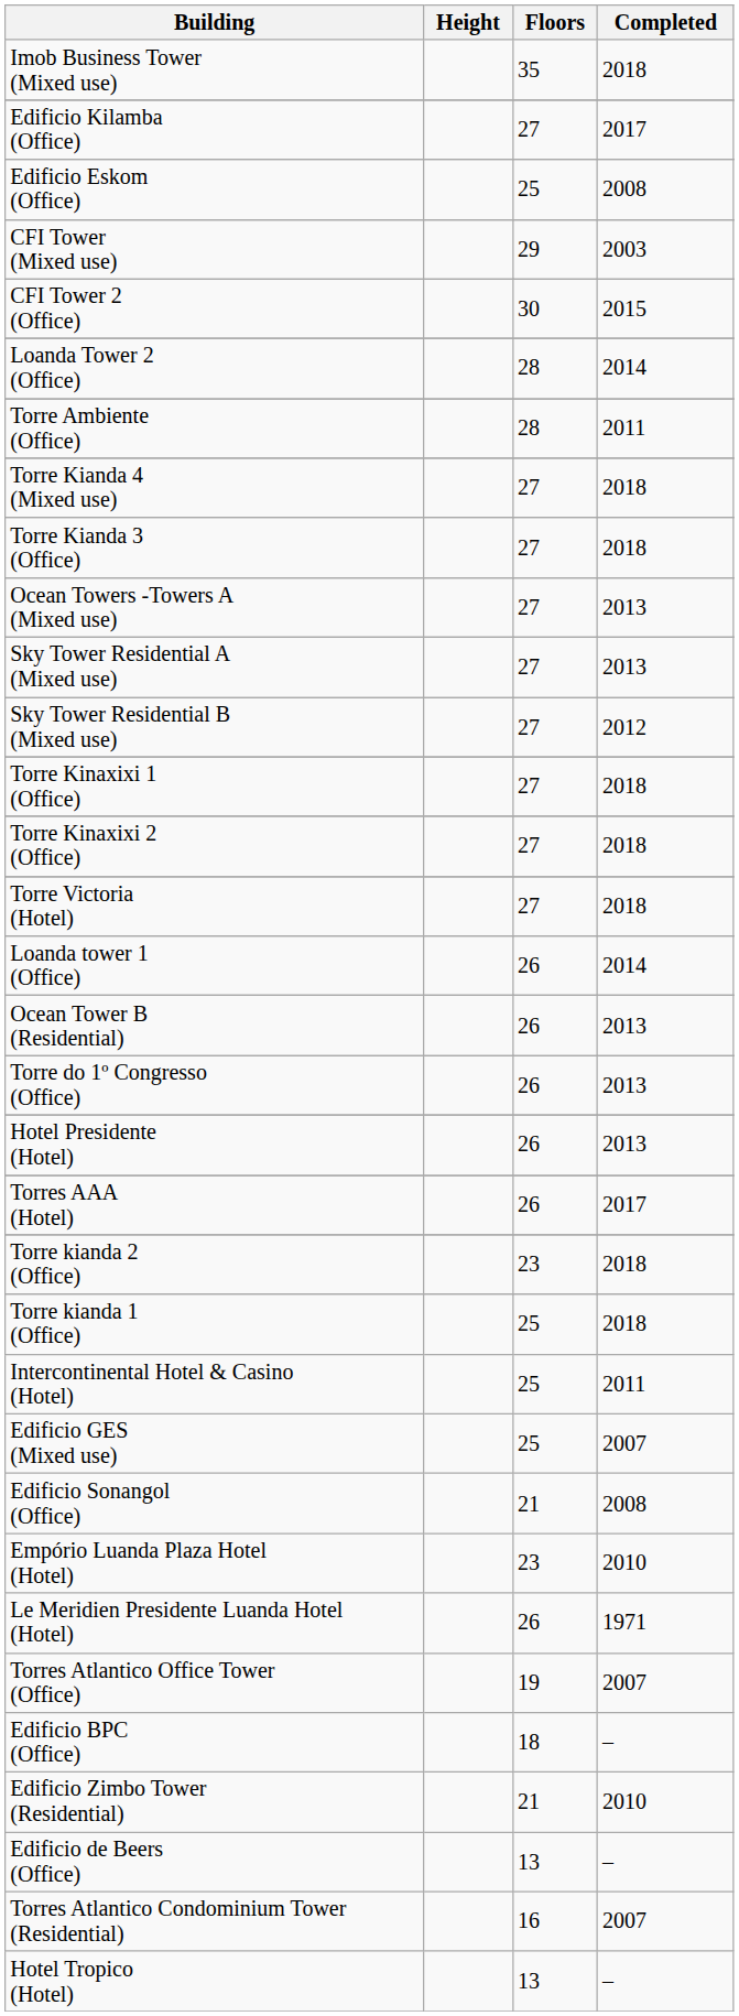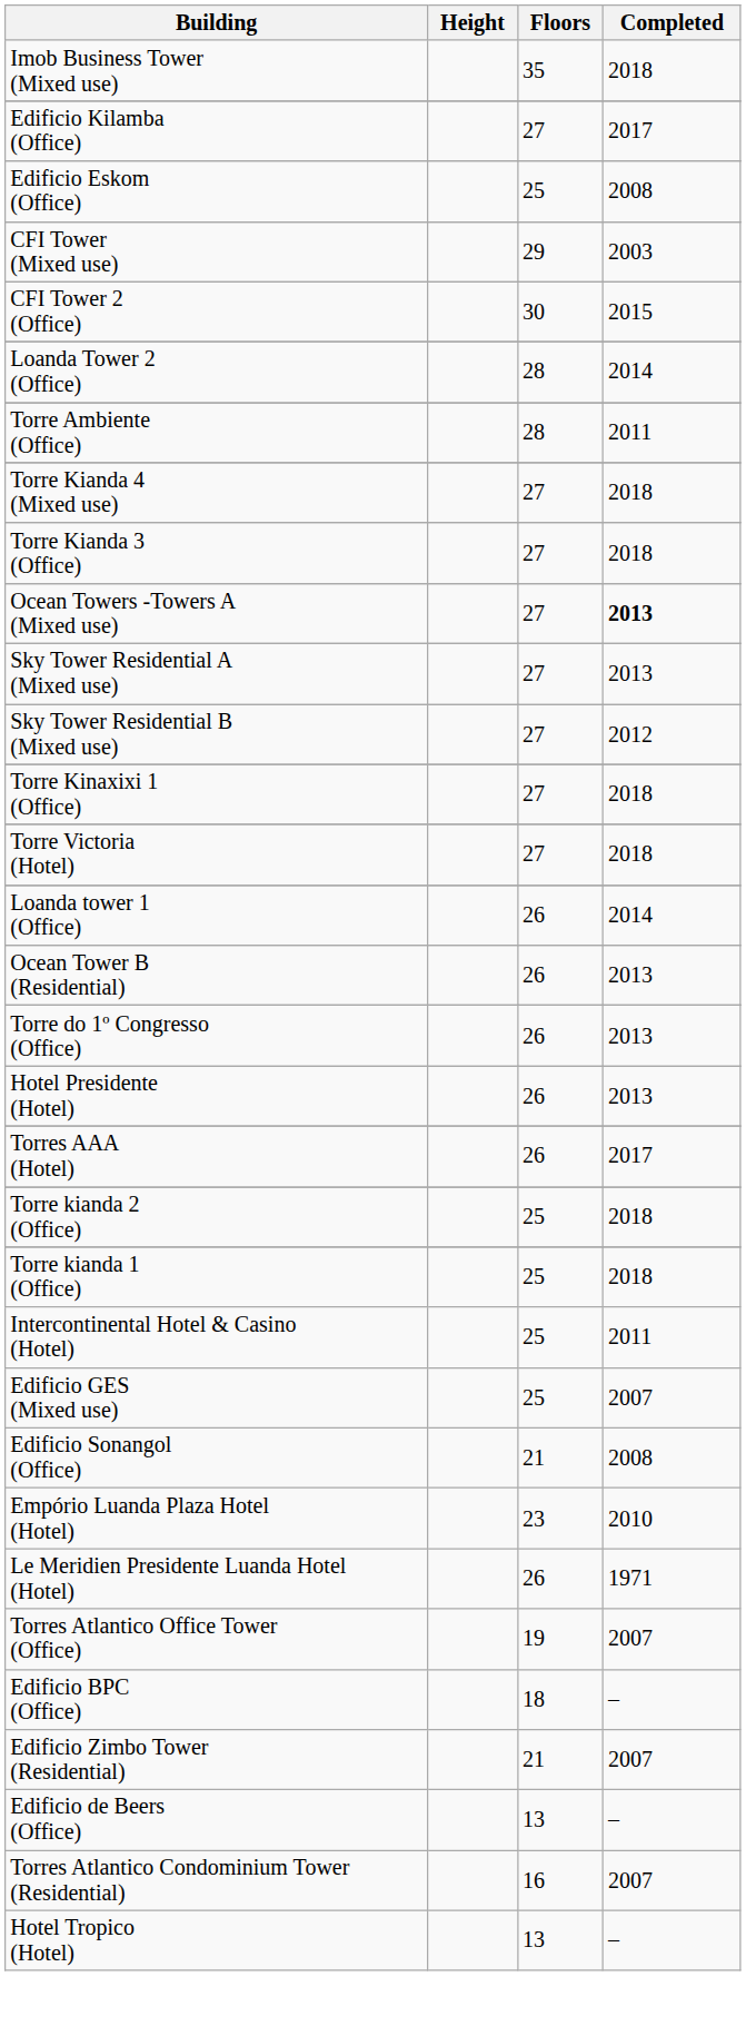Ocean Towers -Towers A (Mixed use) | Completed: normal -> bold
- row: Torre Kinaxixi 2 (Office) | 27 | 2018
Torre kianda 2 (Office) | Floors: 23 -> 25
Edificio Zimbo Tower (Residential) | Completed: 2010 -> 2007
